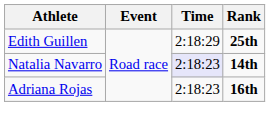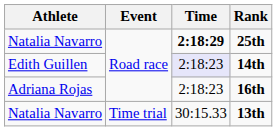25th | Athlete: Edith Guillen -> Natalia Navarro
25th | Time: normal -> bold
14th | Athlete: Natalia Navarro -> Edith Guillen
+ row: Natalia Navarro | Time trial | 30:15.33 | 13th
